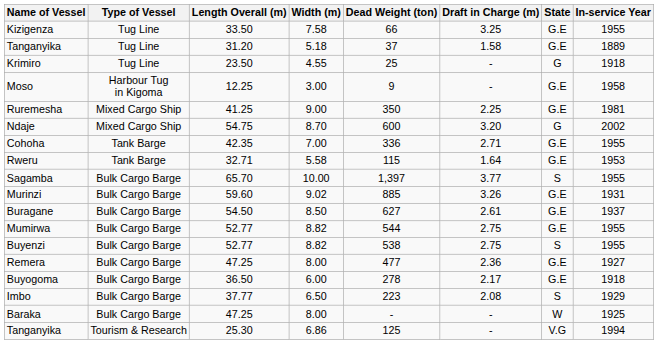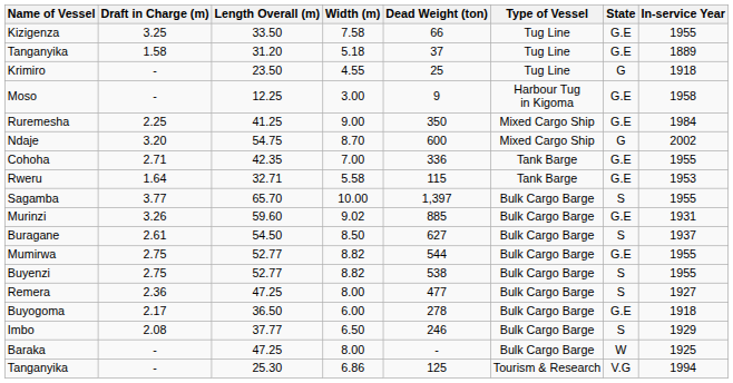columns swapped: Type of Vessel <-> Draft in Charge (m)
Ruremesha | In-service Year: 1981 -> 1984
Buragane | State: G.E -> S
Remera | State: G.E -> S
Imbo | Dead Weight (ton): 223 -> 246
